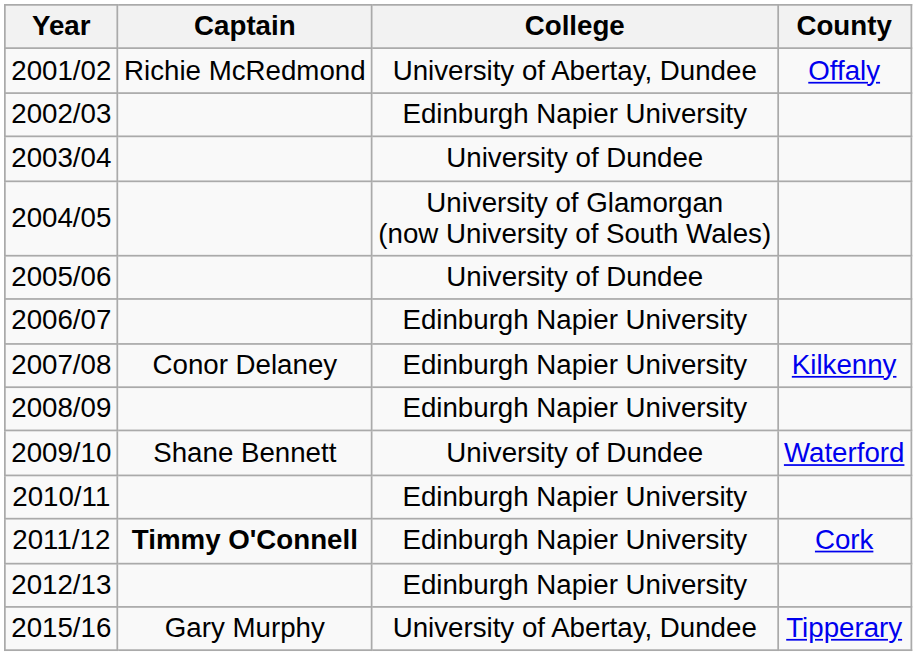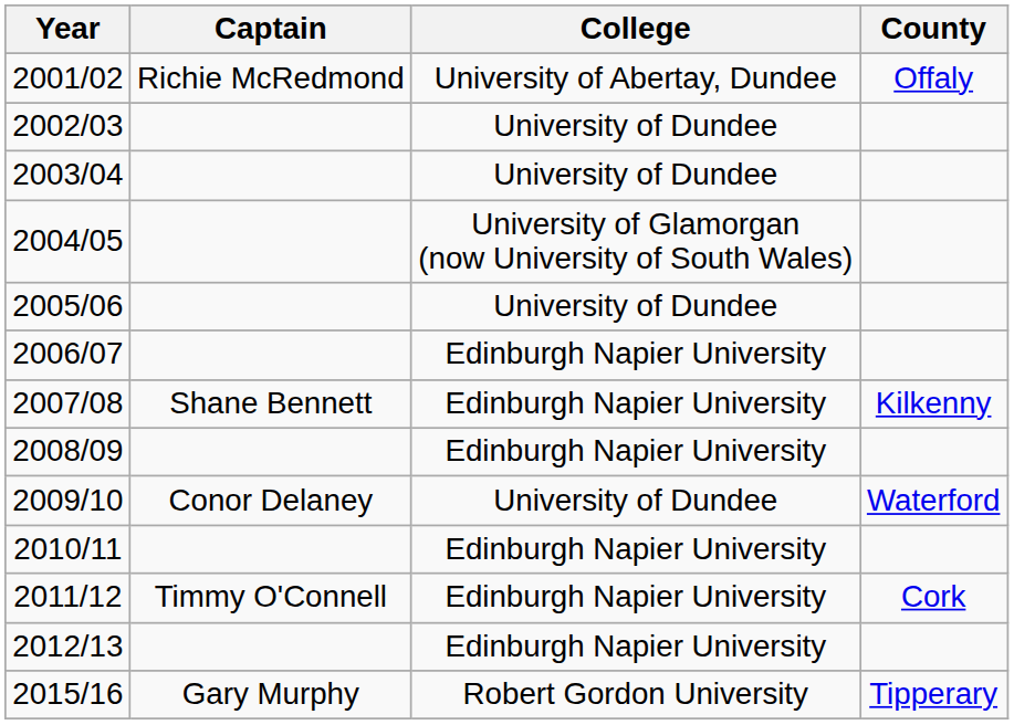2002/03 | College: Edinburgh Napier University -> University of Dundee
2007/08 | Captain: Conor Delaney -> Shane Bennett
2009/10 | Captain: Shane Bennett -> Conor Delaney
2011/12 | Captain: bold -> normal
2015/16 | College: University of Abertay, Dundee -> Robert Gordon University
